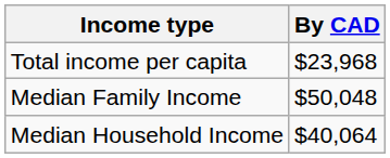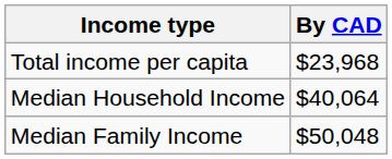rows swapped: Median Household Income <-> Median Family Income
